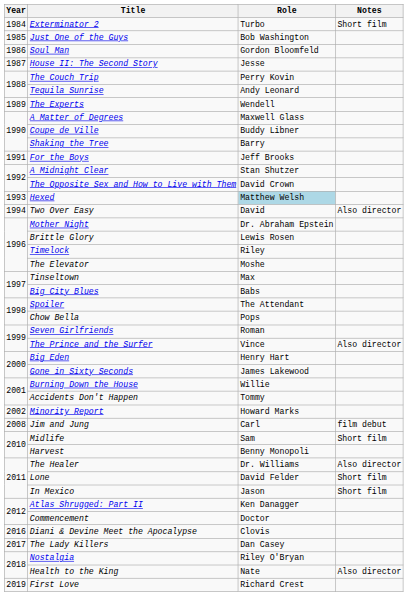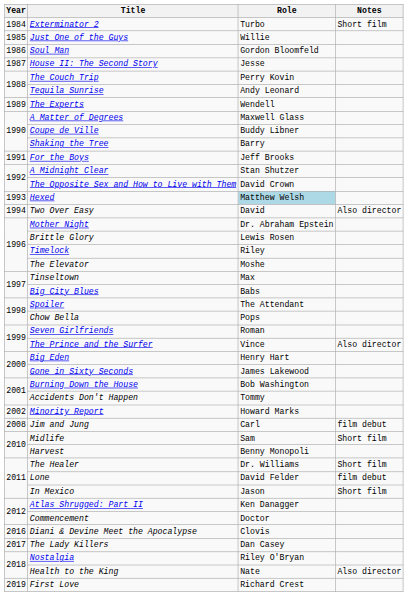Just One of the Guys | Role: Bob Washington -> Willie
Burning Down the House | Role: Willie -> Bob Washington
The Healer | Notes: Also director -> Short film
Lone | Notes: Short film -> film debut
